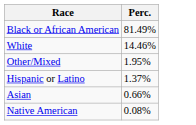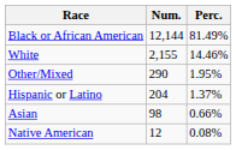+ column: Num. | 12,144 | 2,155 | 290 | 204 | 98 | 12
